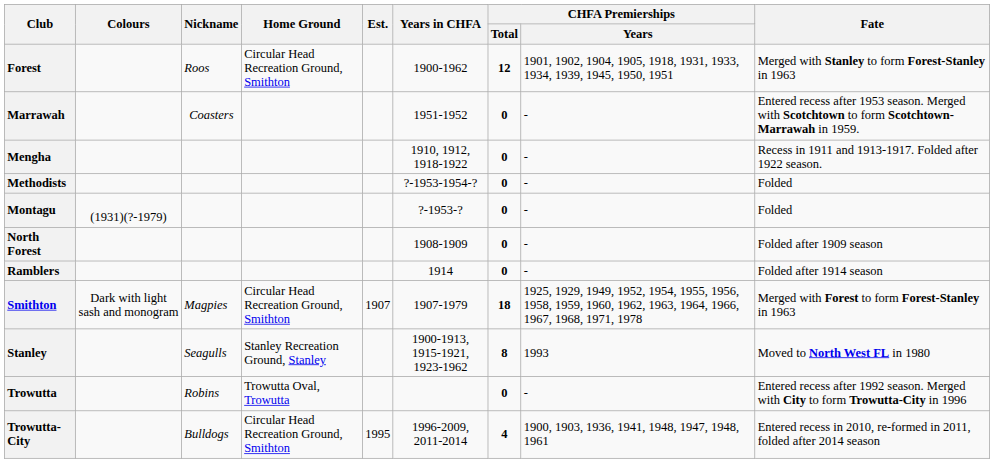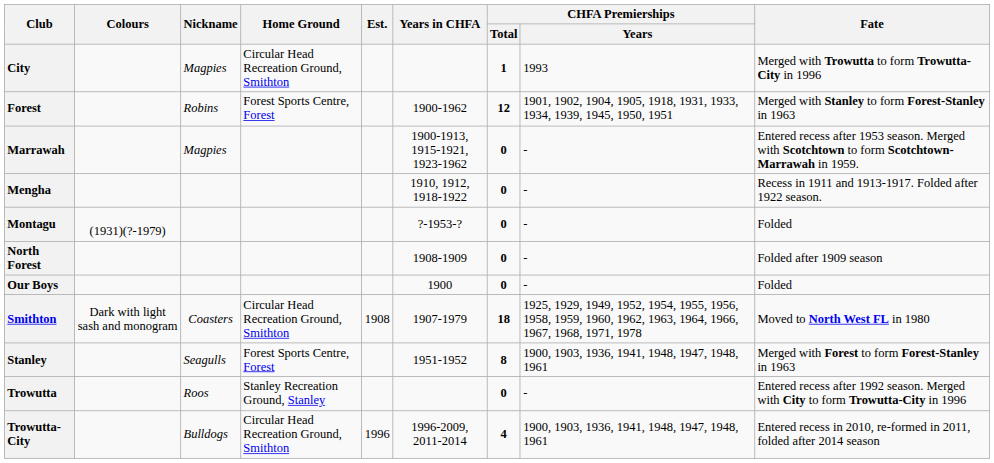+ row: City | Magpies | Circular Head Recreation Ground, Smithton | 1 | 1993 | Merged with Trowutta to form Trowutta-City in 1996
Forest | Nickname: Roos -> Robins
Forest | Home Ground: Circular Head Recreation Ground, Smithton -> Forest Sports Centre, Forest
Marrawah | Nickname: Coasters -> Magpies
Marrawah | Years in CHFA: 1951-1952 -> 1900-1913, 1915-1921, 1923-1962
- row: Methodists | ?-1953-1954-? | 0 | - | Folded
+ row: Our Boys | 1900 | 0 | - | Folded
- row: Ramblers | 1914 | 0 | - | Folded after 1914 season
Smithton | Nickname: Magpies -> Coasters
Smithton | Est.: 1907 -> 1908
Smithton | Fate: Merged with Forest to form Forest-Stanley in 1963 -> Moved to North West FL in 1980
Stanley | Home Ground: Stanley Recreation Ground, Stanley -> Forest Sports Centre, Forest
Stanley | Years in CHFA: 1900-1913, 1915-1921, 1923-1962 -> 1951-1952
Stanley | CHFA Premierships / Years: 1993 -> 1900, 1903, 1936, 1941, 1948, 1947, 1948, 1961
Stanley | Fate: Moved to North West FL in 1980 -> Merged with Forest to form Forest-Stanley in 1963
Trowutta | Nickname: Robins -> Roos
Trowutta | Home Ground: Trowutta Oval, Trowutta -> Stanley Recreation Ground, Stanley
Trowutta-City | Est.: 1995 -> 1996
